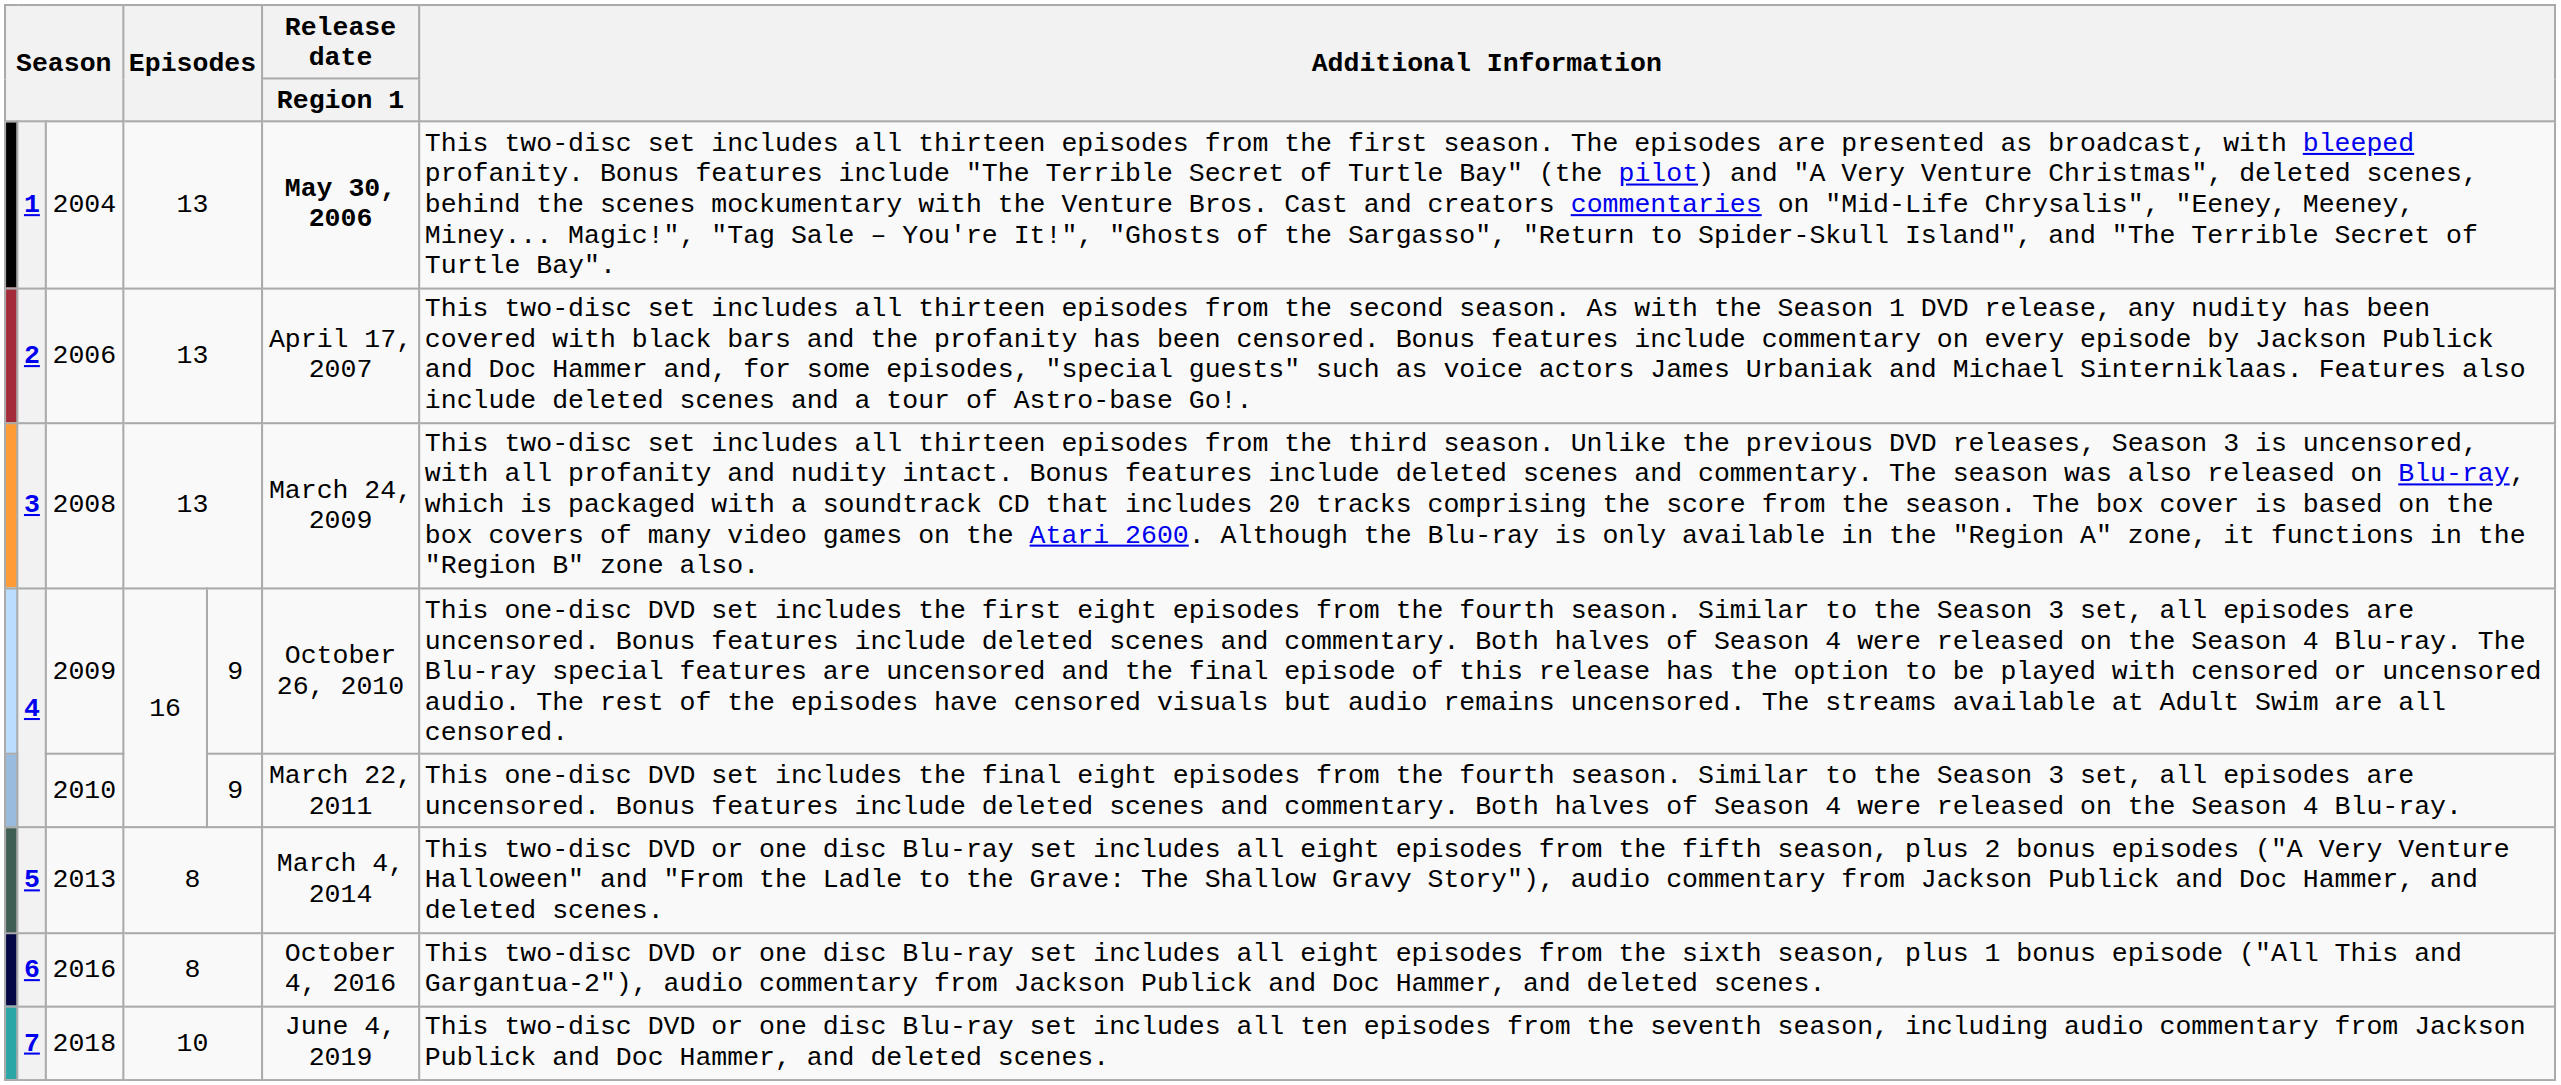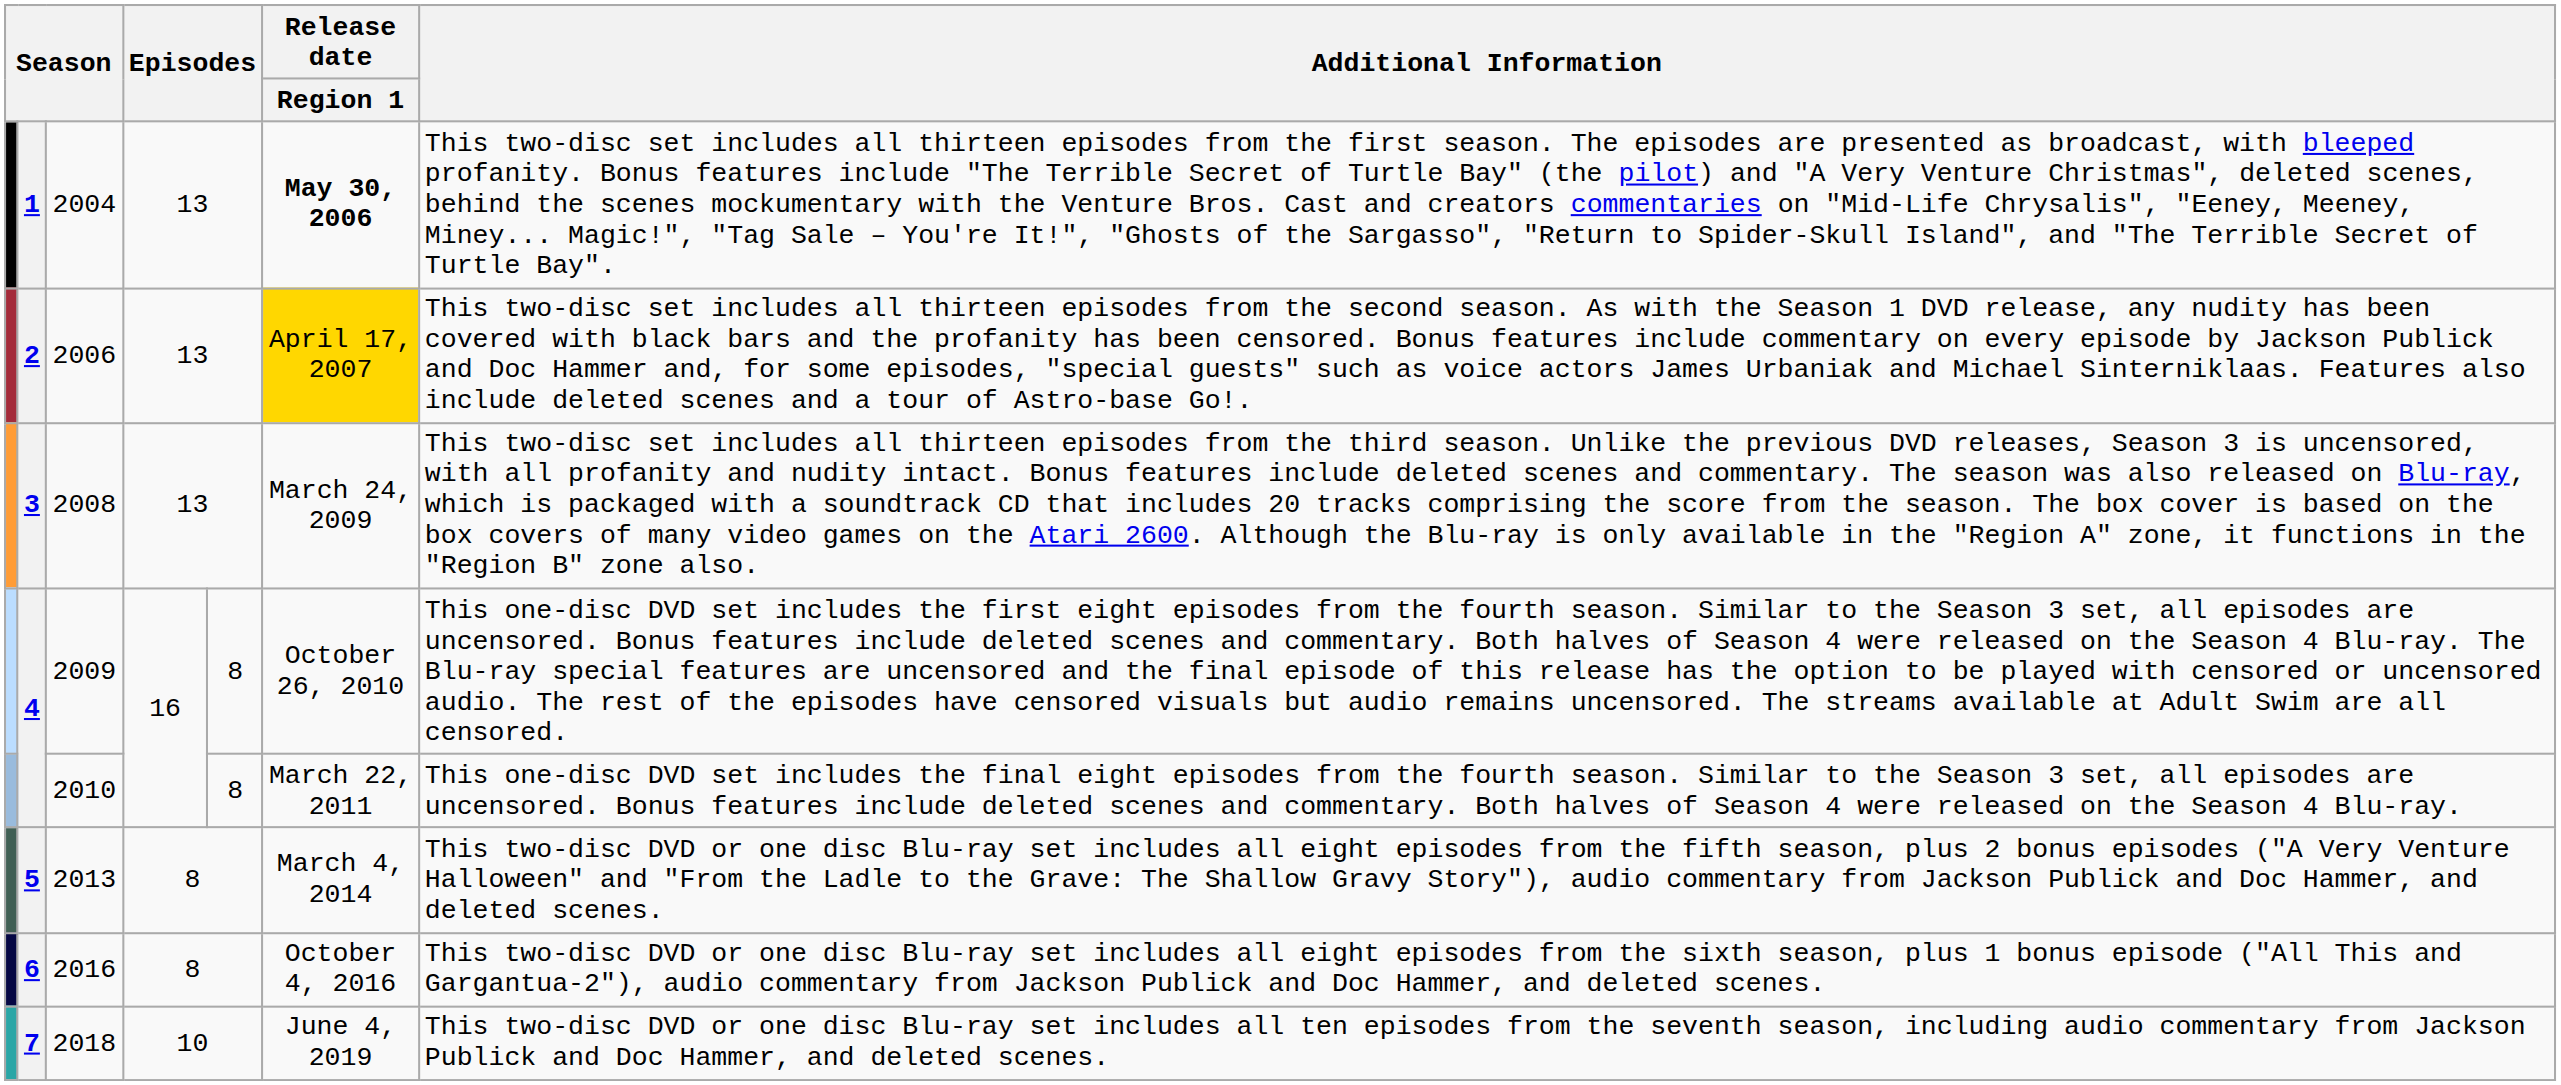2006 | Release date / Region 1: no background -> gold background
2009 | column 5: 9 -> 8
2010 | column 5: 9 -> 8
